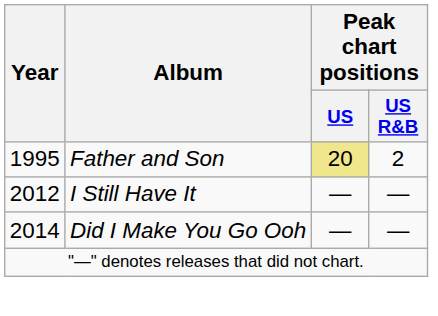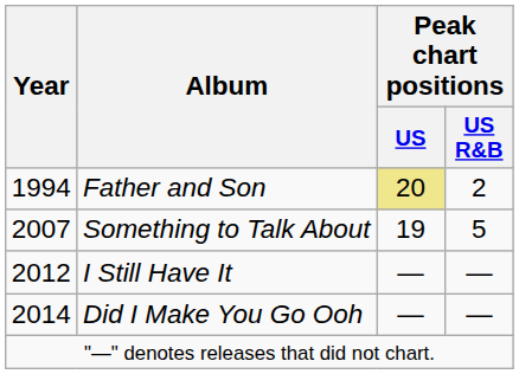Father and Son | Year: 1995 -> 1994
+ row: 2007 | Something to Talk About | 19 | 5
